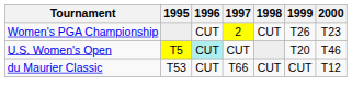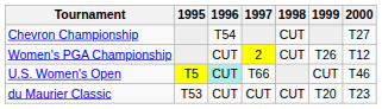+ row: Chevron Championship | T54 | CUT | T27
Women's PGA Championship | 2000: T23 -> T12
U.S. Women's Open | 1997: CUT -> T66
U.S. Women's Open | 1999: T20 -> CUT
du Maurier Classic | 1997: T66 -> CUT
du Maurier Classic | 1999: CUT -> T20
du Maurier Classic | 2000: T12 -> T23
